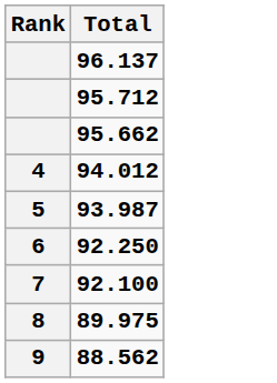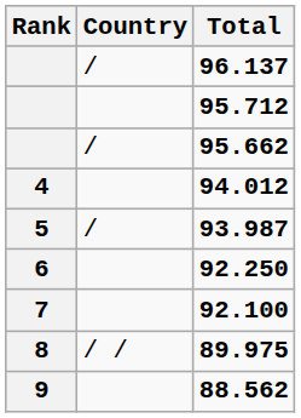+ column: Country | / | / | / | / /
